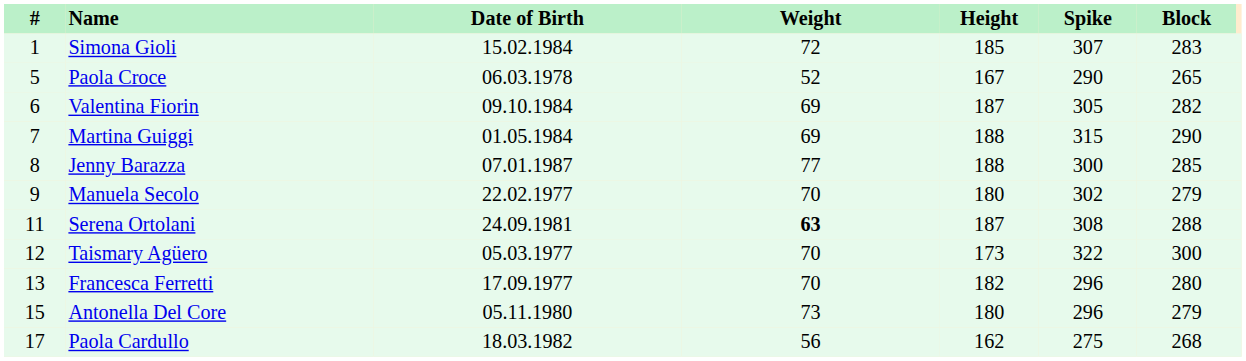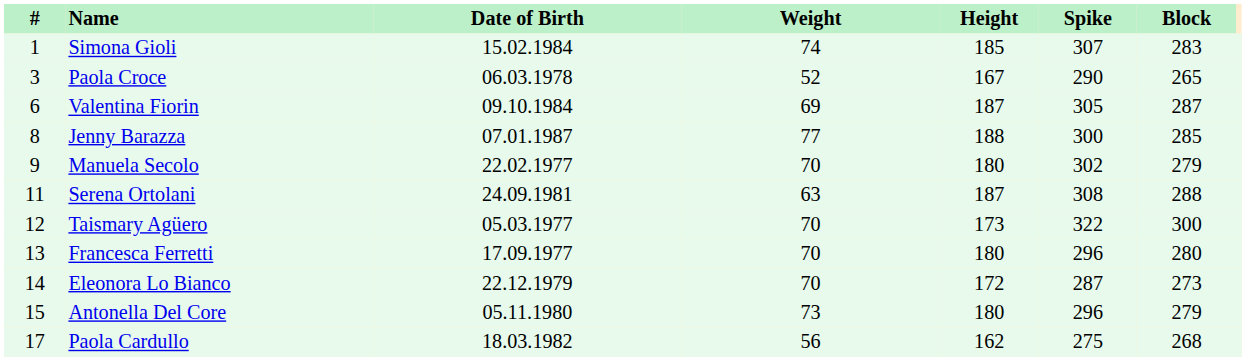Simona Gioli | Weight: 72 -> 74
Paola Croce | #: 5 -> 3
Valentina Fiorin | Block: 282 -> 287
- row: 7 | Martina Guiggi | 01.05.1984 | 69 | 188 | 315 | 290
Serena Ortolani | Weight: bold -> normal
Francesca Ferretti | Height: 182 -> 180
+ row: 14 | Eleonora Lo Bianco | 22.12.1979 | 70 | 172 | 287 | 273
